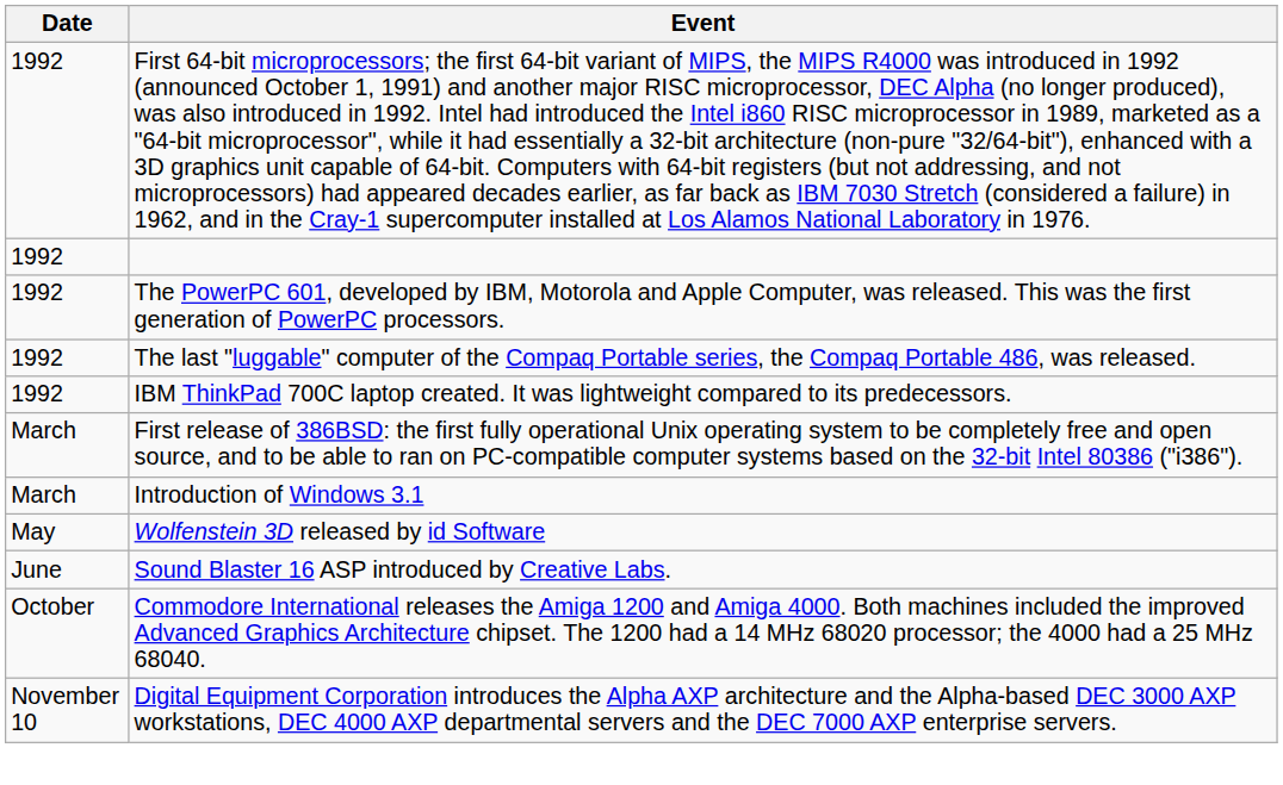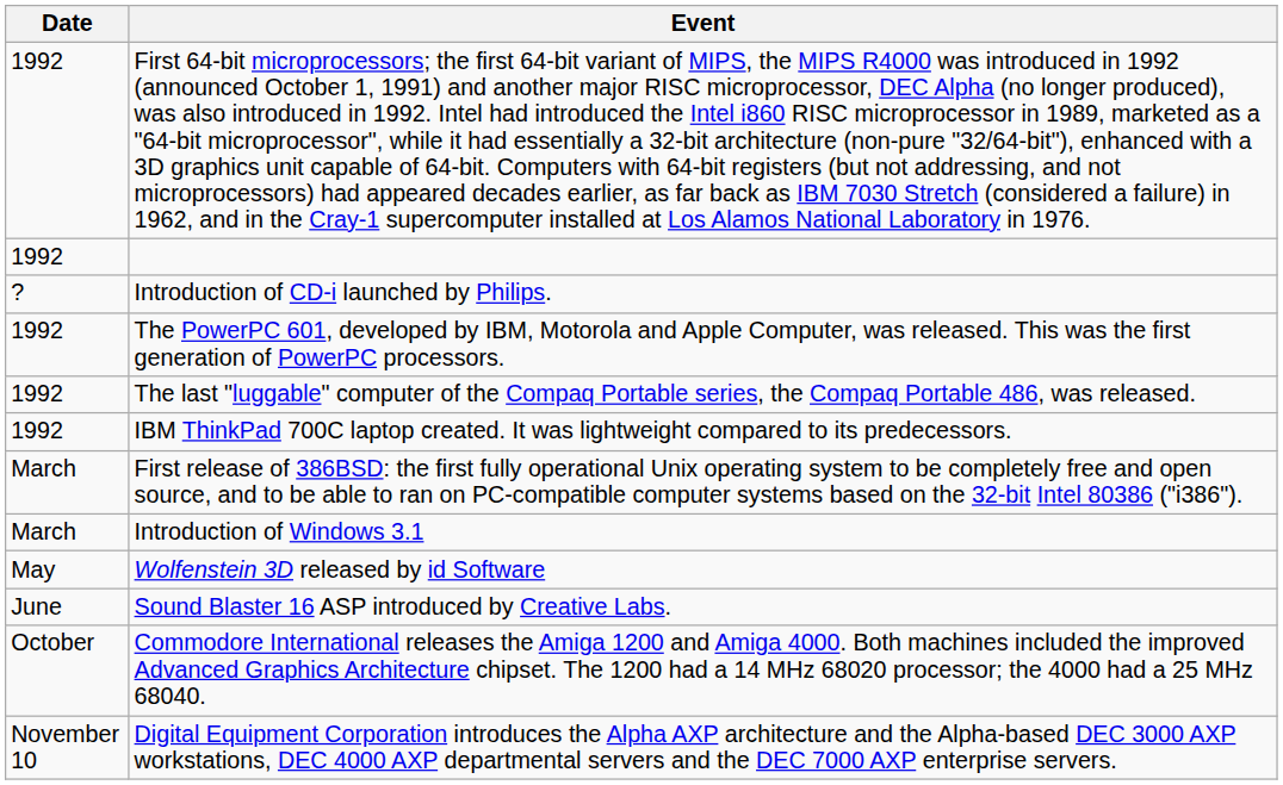+ row: ? | Introduction of CD-i launched by Philips.
